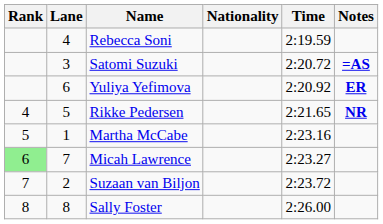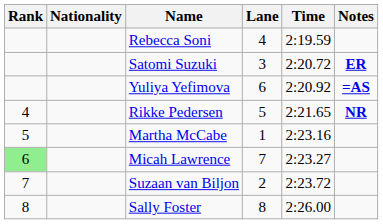columns swapped: Lane <-> Nationality
Satomi Suzuki | Notes: =AS -> ER
Yuliya Yefimova | Notes: ER -> =AS
